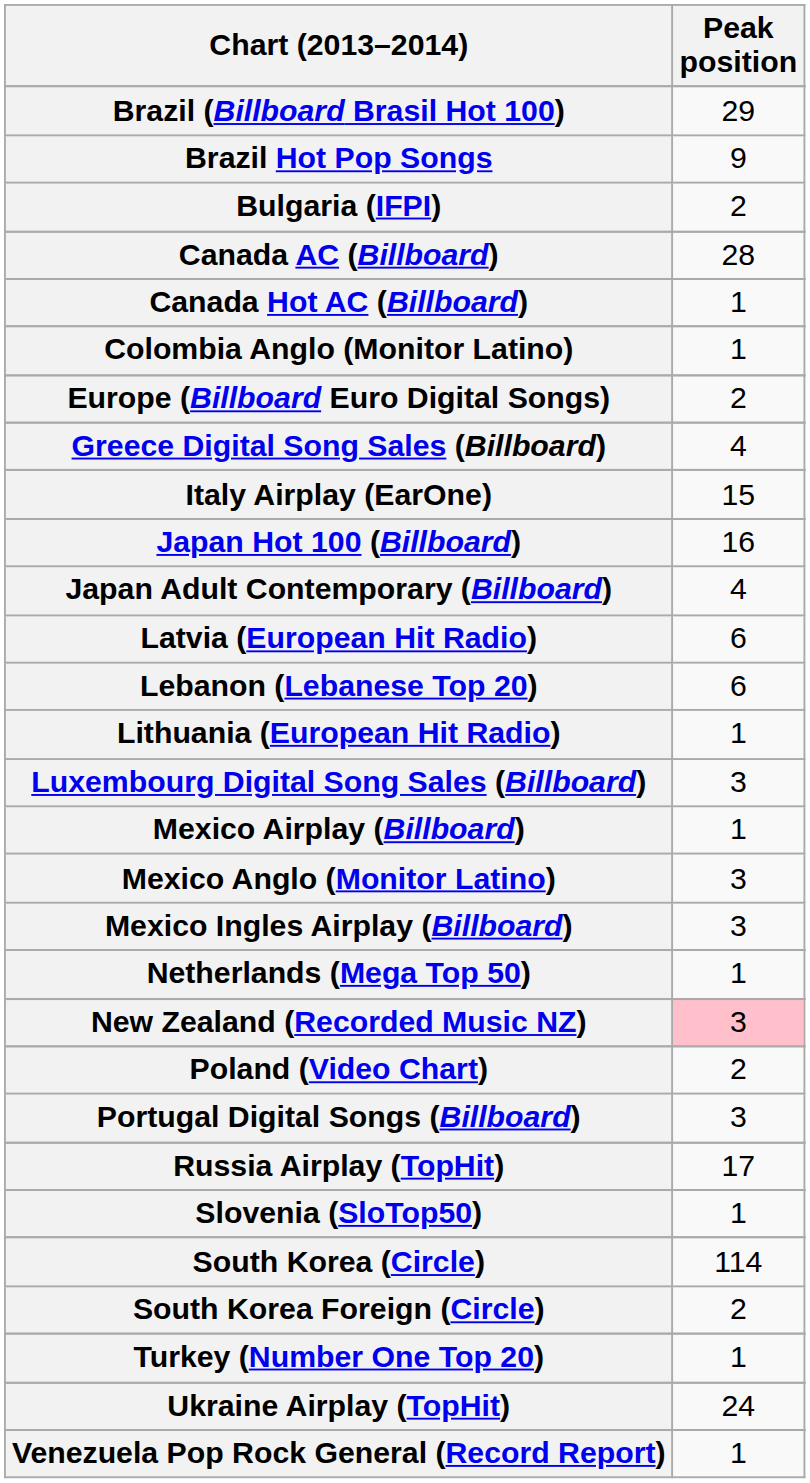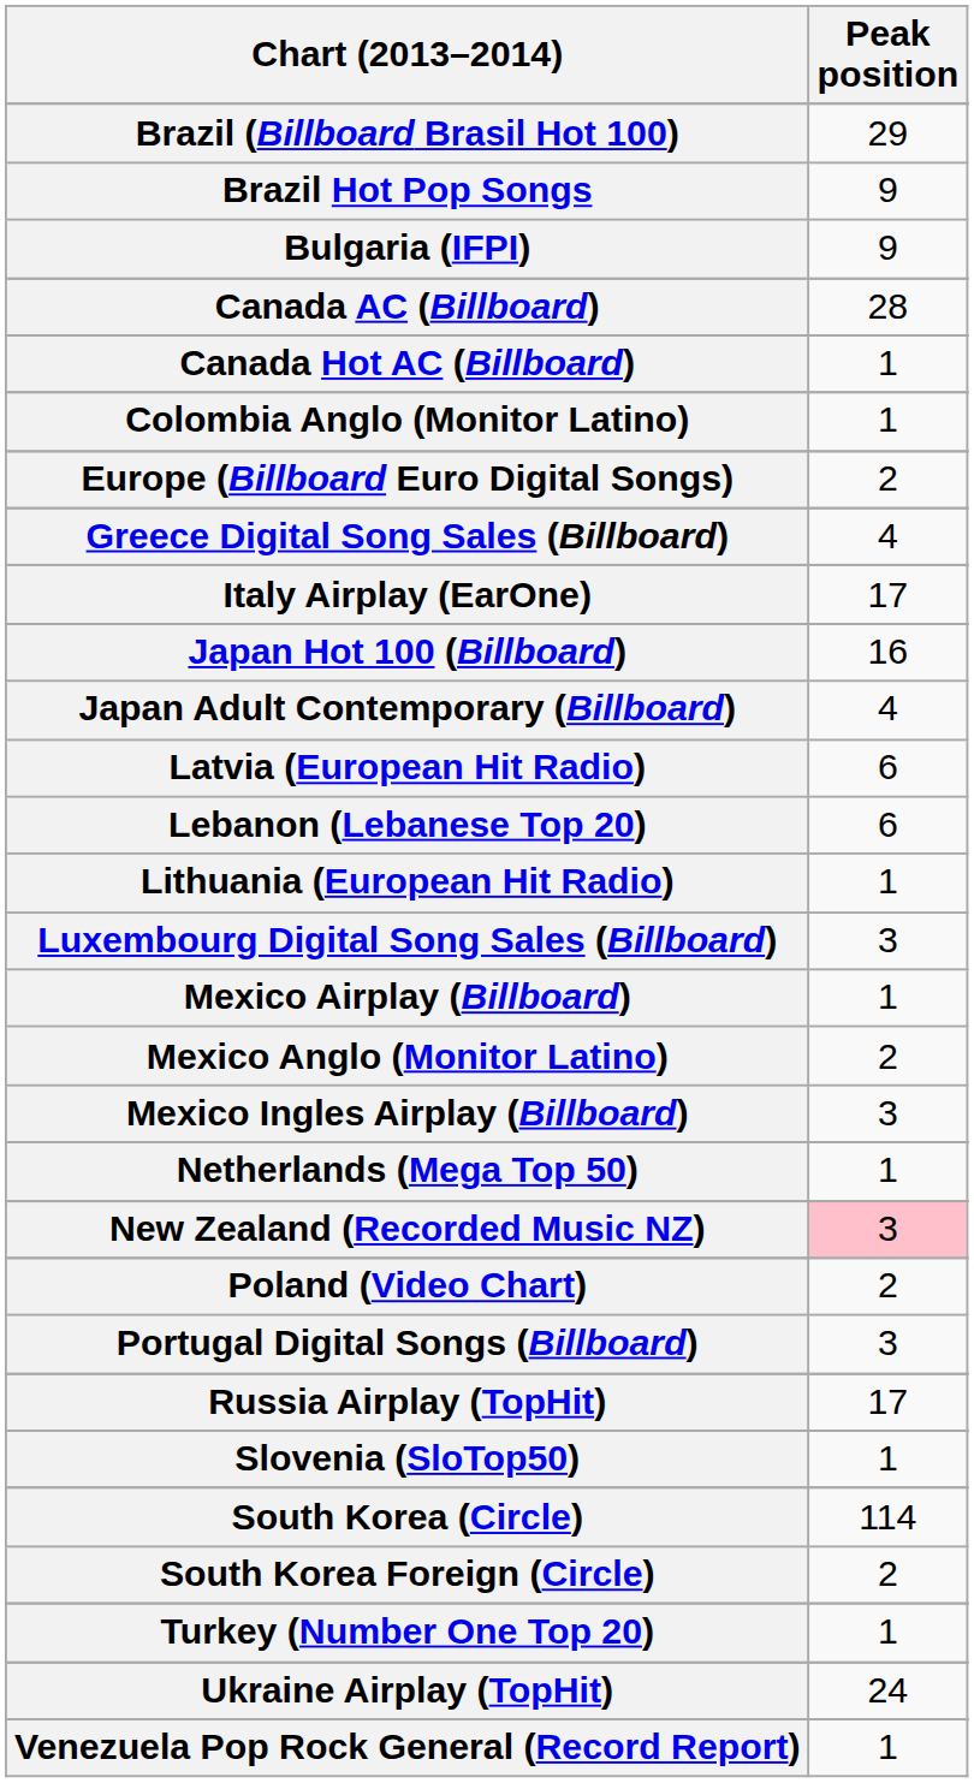Bulgaria (IFPI) | Peak position: 2 -> 9
Italy Airplay (EarOne) | Peak position: 15 -> 17
Mexico Anglo (Monitor Latino) | Peak position: 3 -> 2
